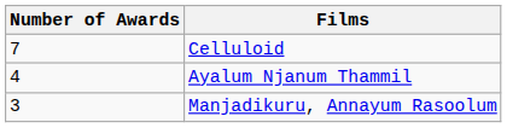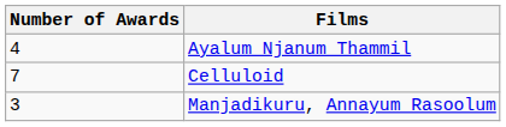rows swapped: Celluloid <-> Ayalum Njanum Thammil
